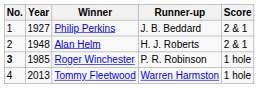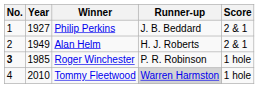Alan Helm | Year: 1948 -> 1949
Tommy Fleetwood | Year: 2013 -> 2010
Tommy Fleetwood | Runner-up: no background -> lightgrey background
